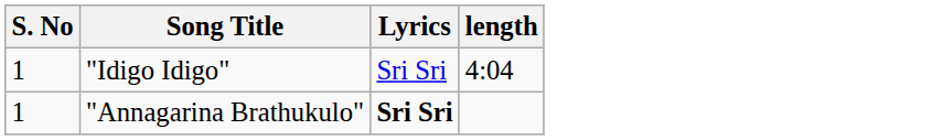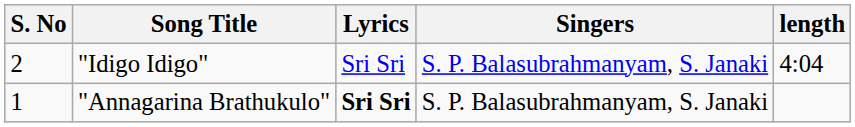+ column: Singers | S. P. Balasubrahmanyam, S. Janaki | S. P. Balasubrahmanyam, S. Janaki
"Idigo Idigo" | S. No: 1 -> 2
